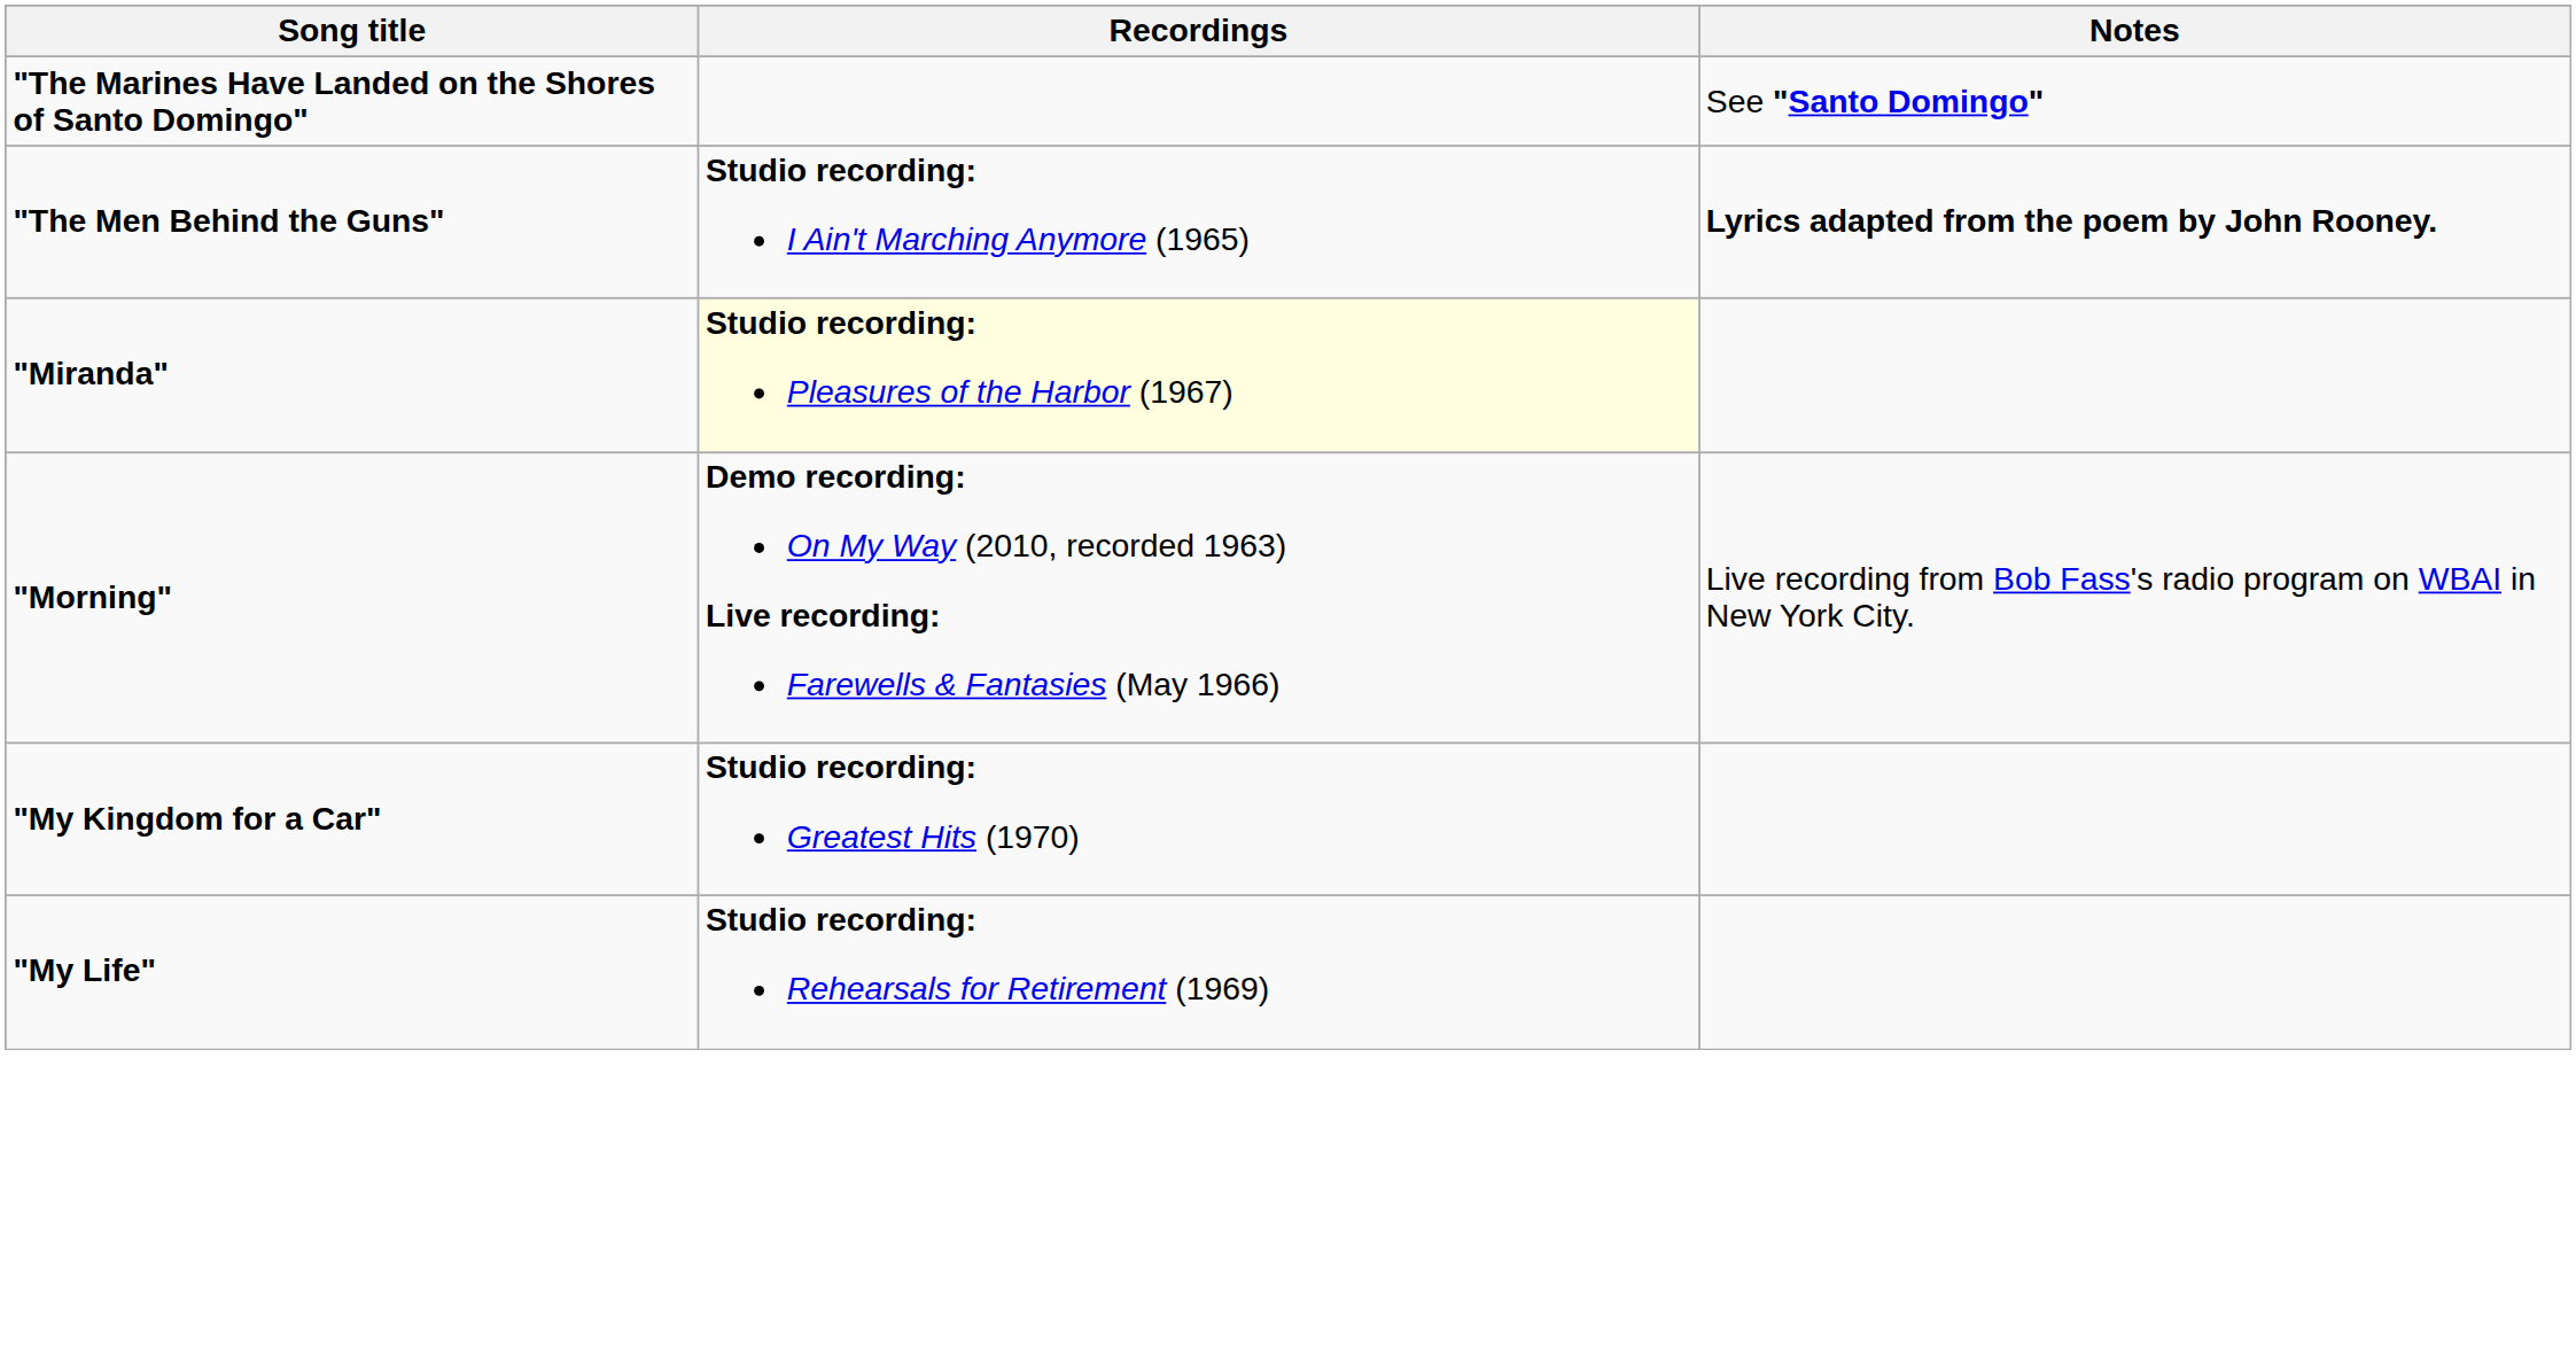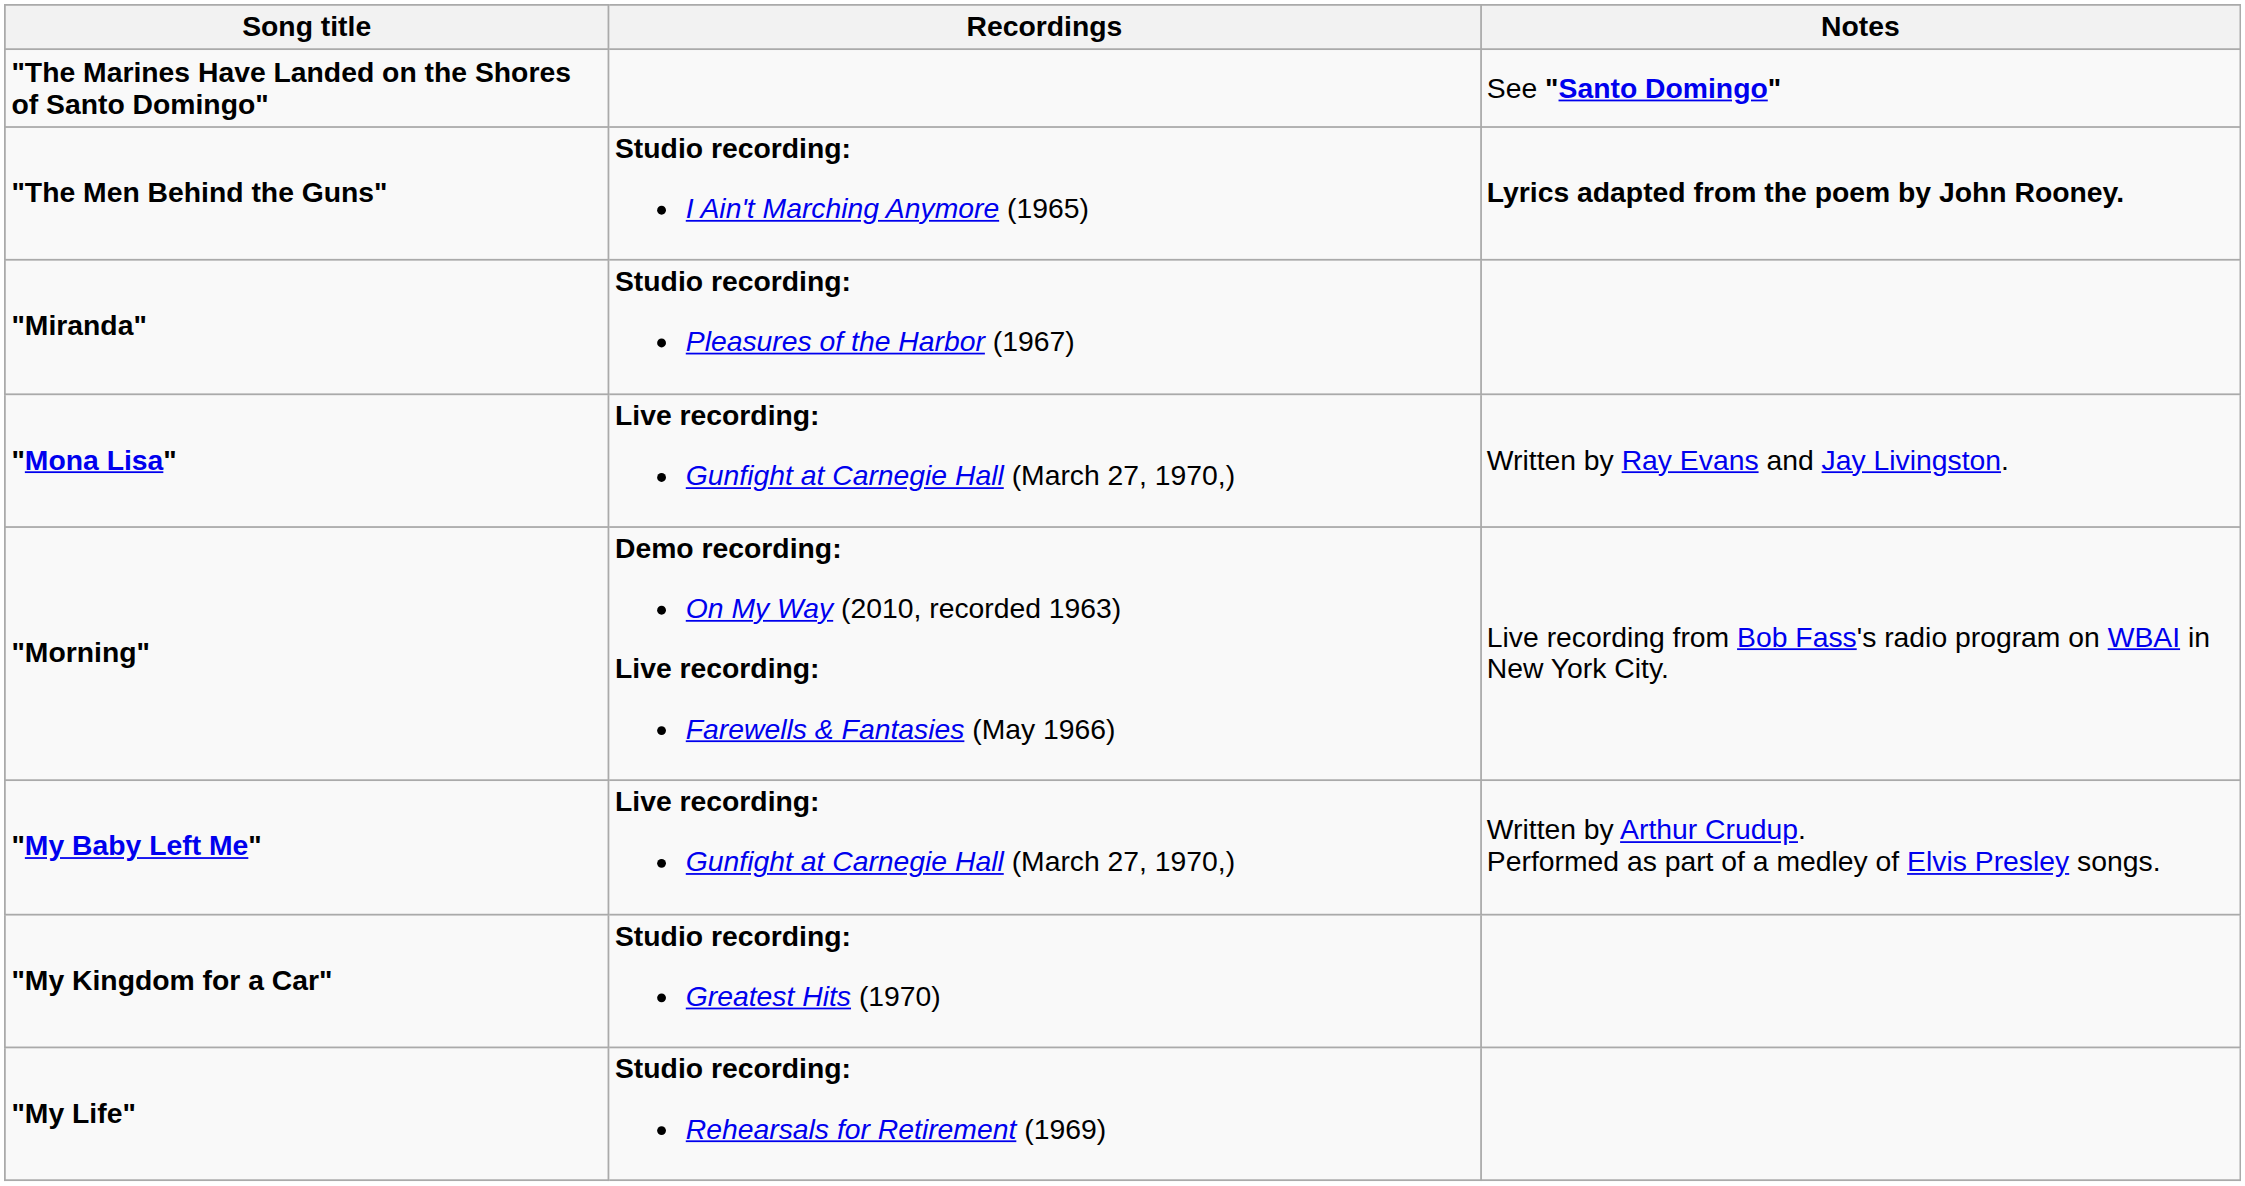"Miranda" | Recordings: lightyellow background -> no background
+ row: "Mona Lisa" | Live recording: Gunfight at Carnegie Hall (March 27, 1970,) | Written by Ray Evans and Jay Livingston.
+ row: "My Baby Left Me" | Live recording: Gunfight at Carnegie Hall (March 27, 1970,) | Written by Arthur Crudup. Performed as part of a medley of Elvis Presley songs.
